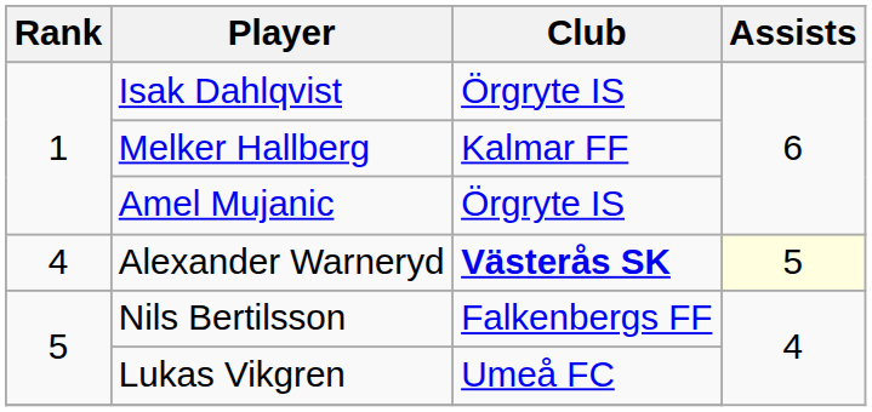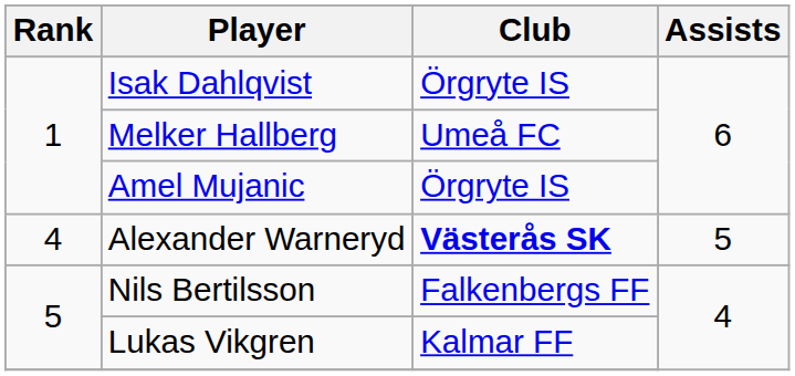Melker Hallberg | Club: Kalmar FF -> Umeå FC
Alexander Warneryd | Assists: lightyellow background -> no background
Lukas Vikgren | Club: Umeå FC -> Kalmar FF
